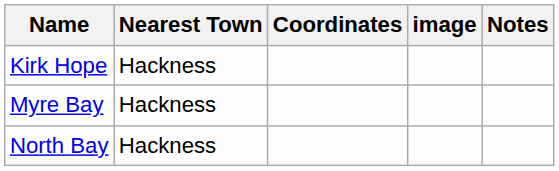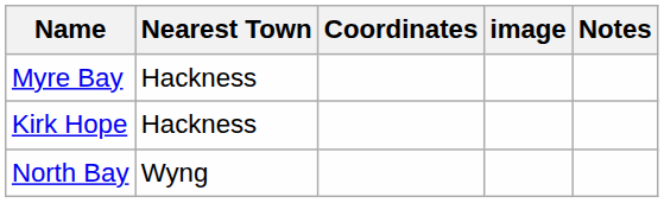rows swapped: Kirk Hope <-> Myre Bay
North Bay | Nearest Town: Hackness -> Wyng
